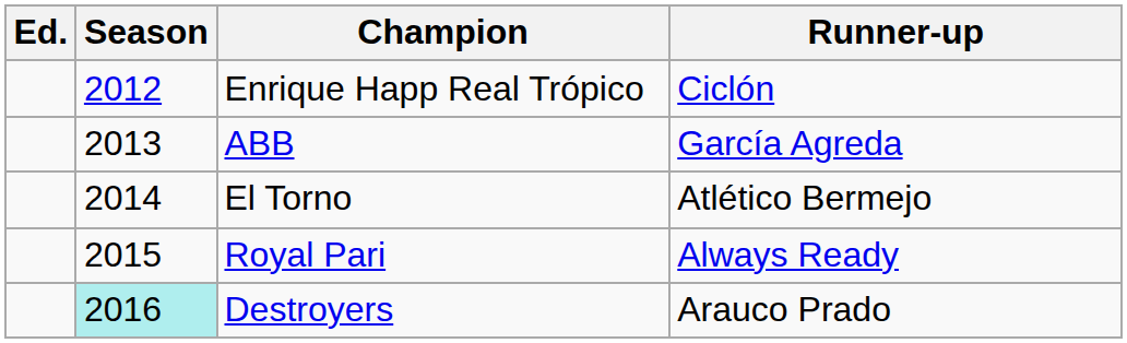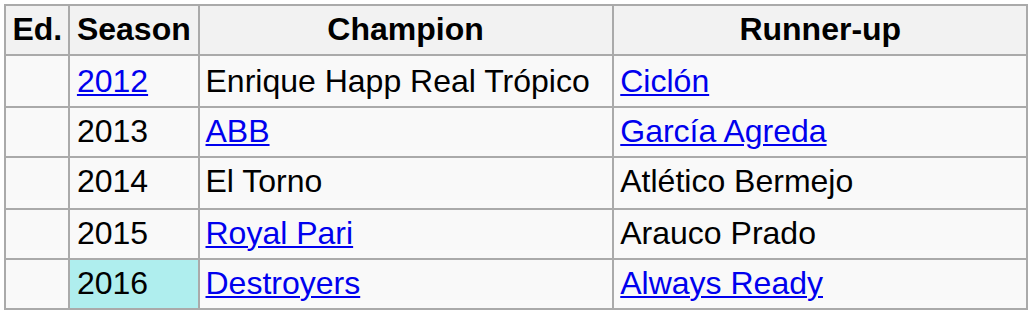Royal Pari | Runner-up: Always Ready -> Arauco Prado
Destroyers | Runner-up: Arauco Prado -> Always Ready
